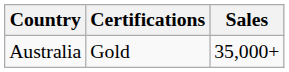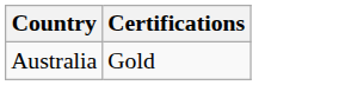- column: Sales | 35,000+
